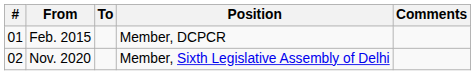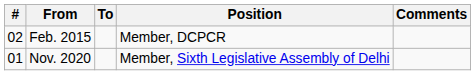Feb. 2015 | #: 01 -> 02
Nov. 2020 | #: 02 -> 01
